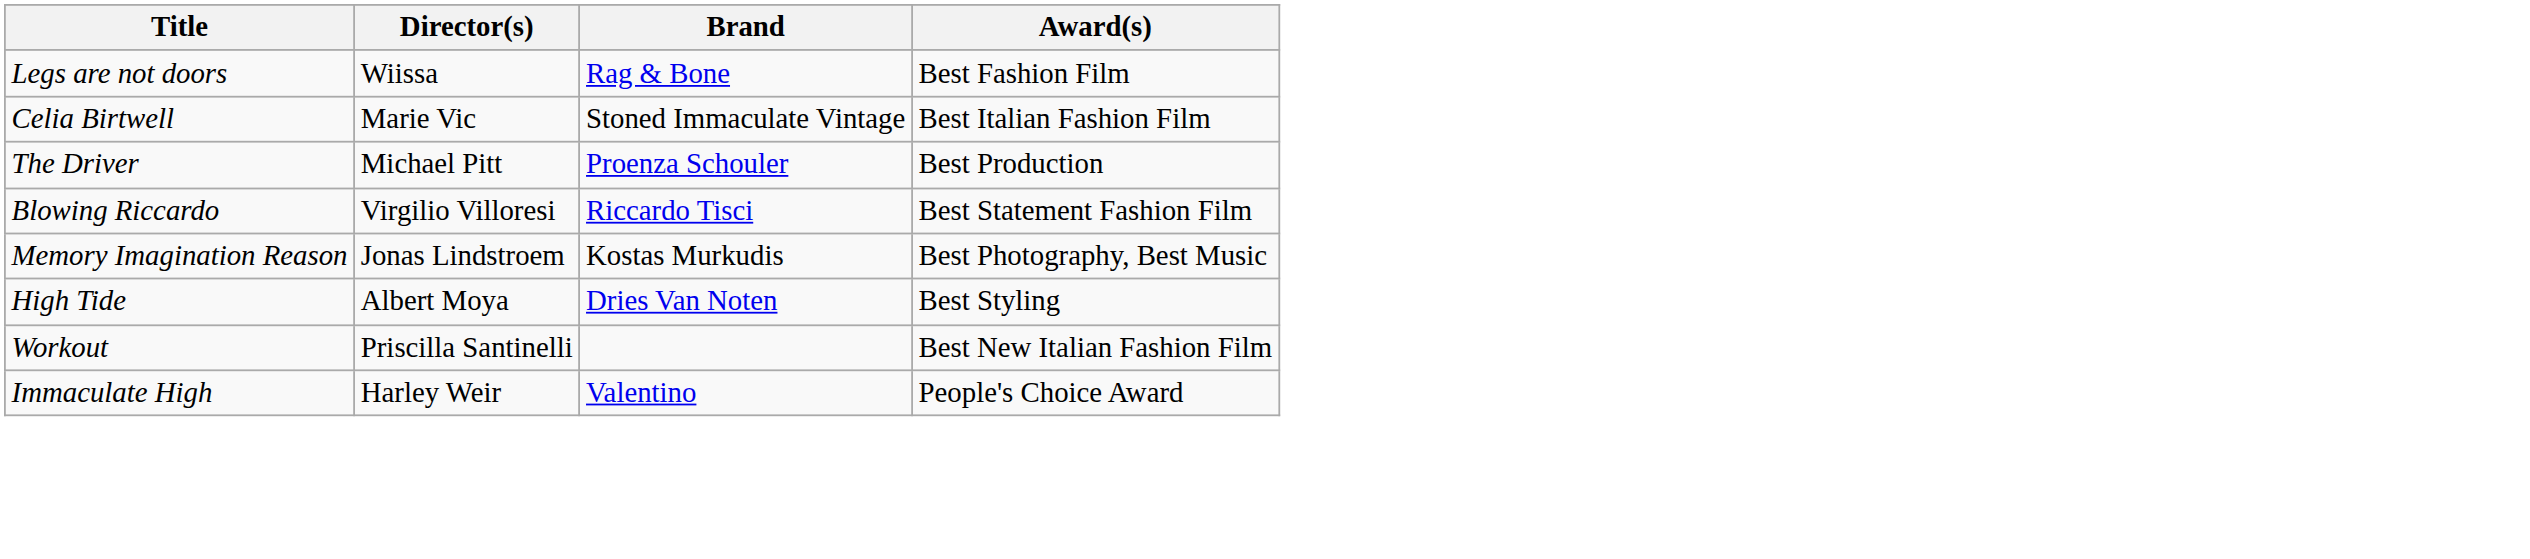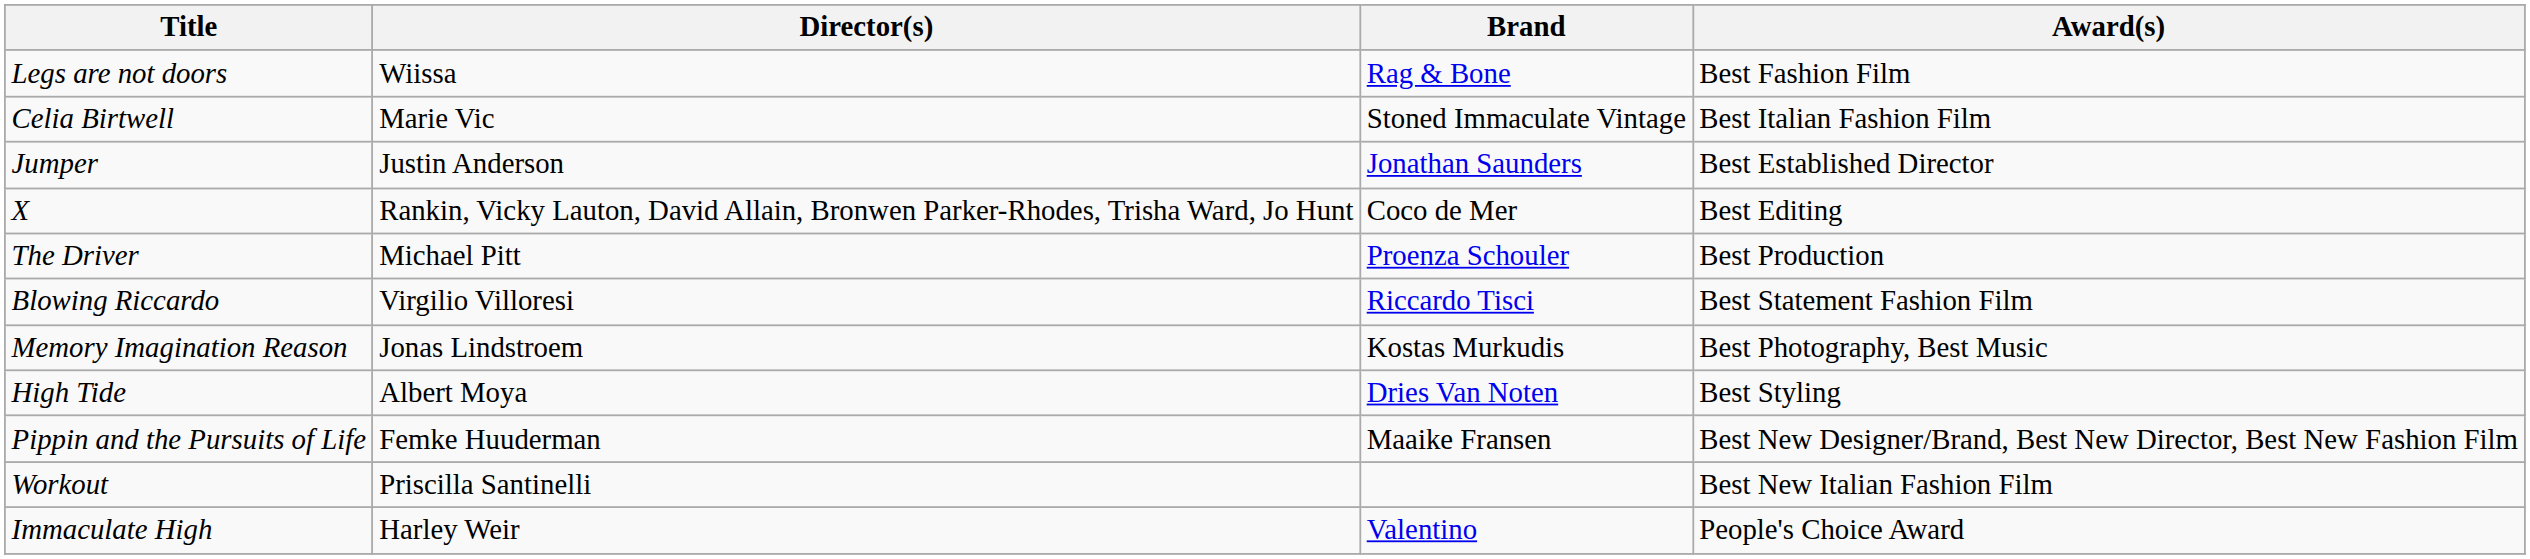+ row: Jumper | Justin Anderson | Jonathan Saunders | Best Established Director
+ row: X | Rankin, Vicky Lauton, David Allain, Bronwen Parker-Rhodes, Trisha Ward, Jo Hunt | Coco de Mer | Best Editing
+ row: Pippin and the Pursuits of Life | Femke Huuderman | Maaike Fransen | Best New Designer/Brand, Best New Director, Best New Fashion Film
